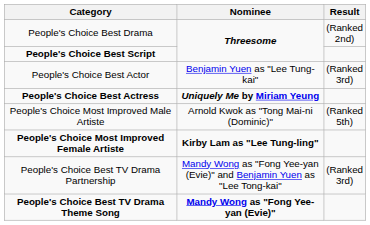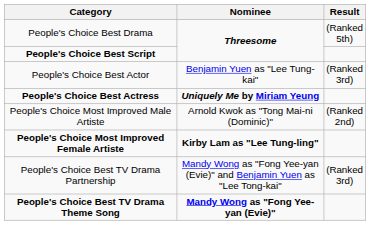People's Choice Best Drama | Result: (Ranked 2nd) -> (Ranked 5th)
People's Choice Most Improved Male Artiste | Result: (Ranked 5th) -> (Ranked 2nd)
